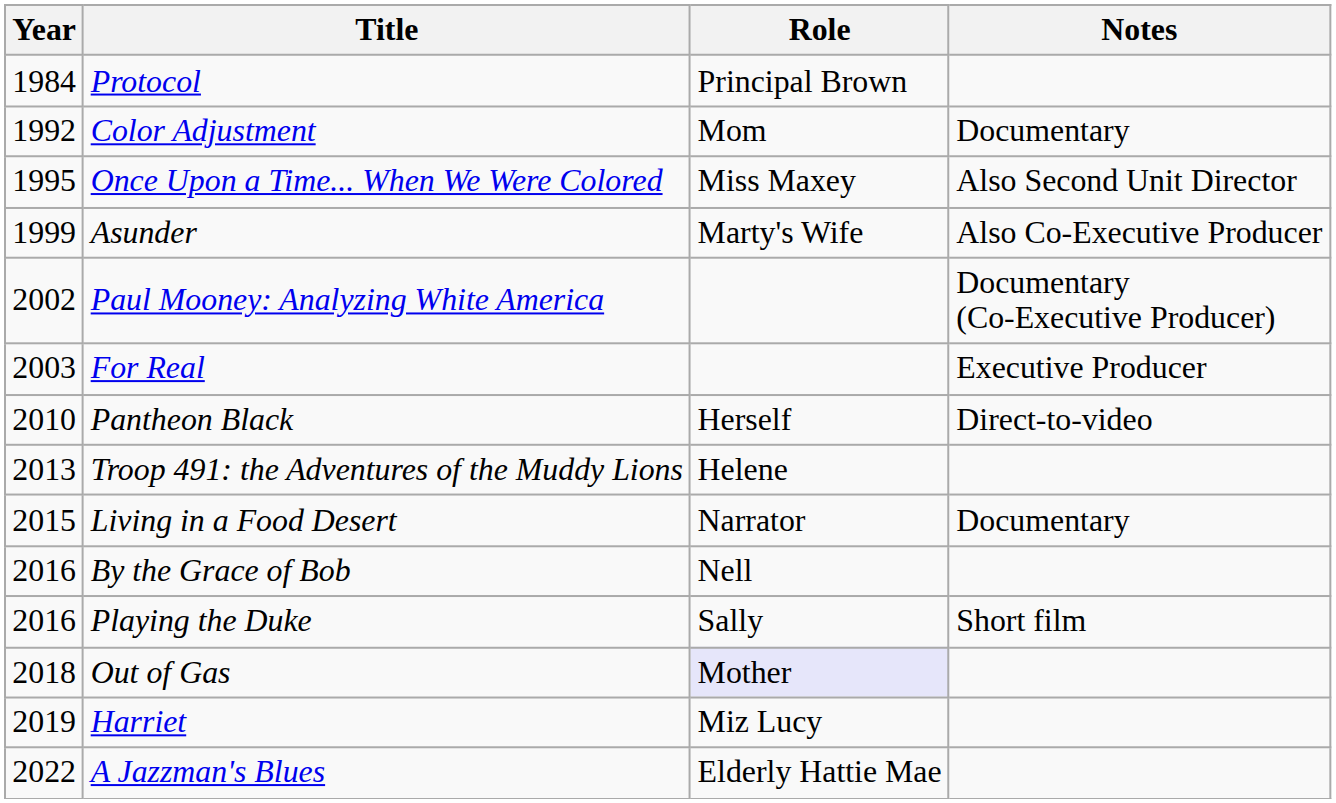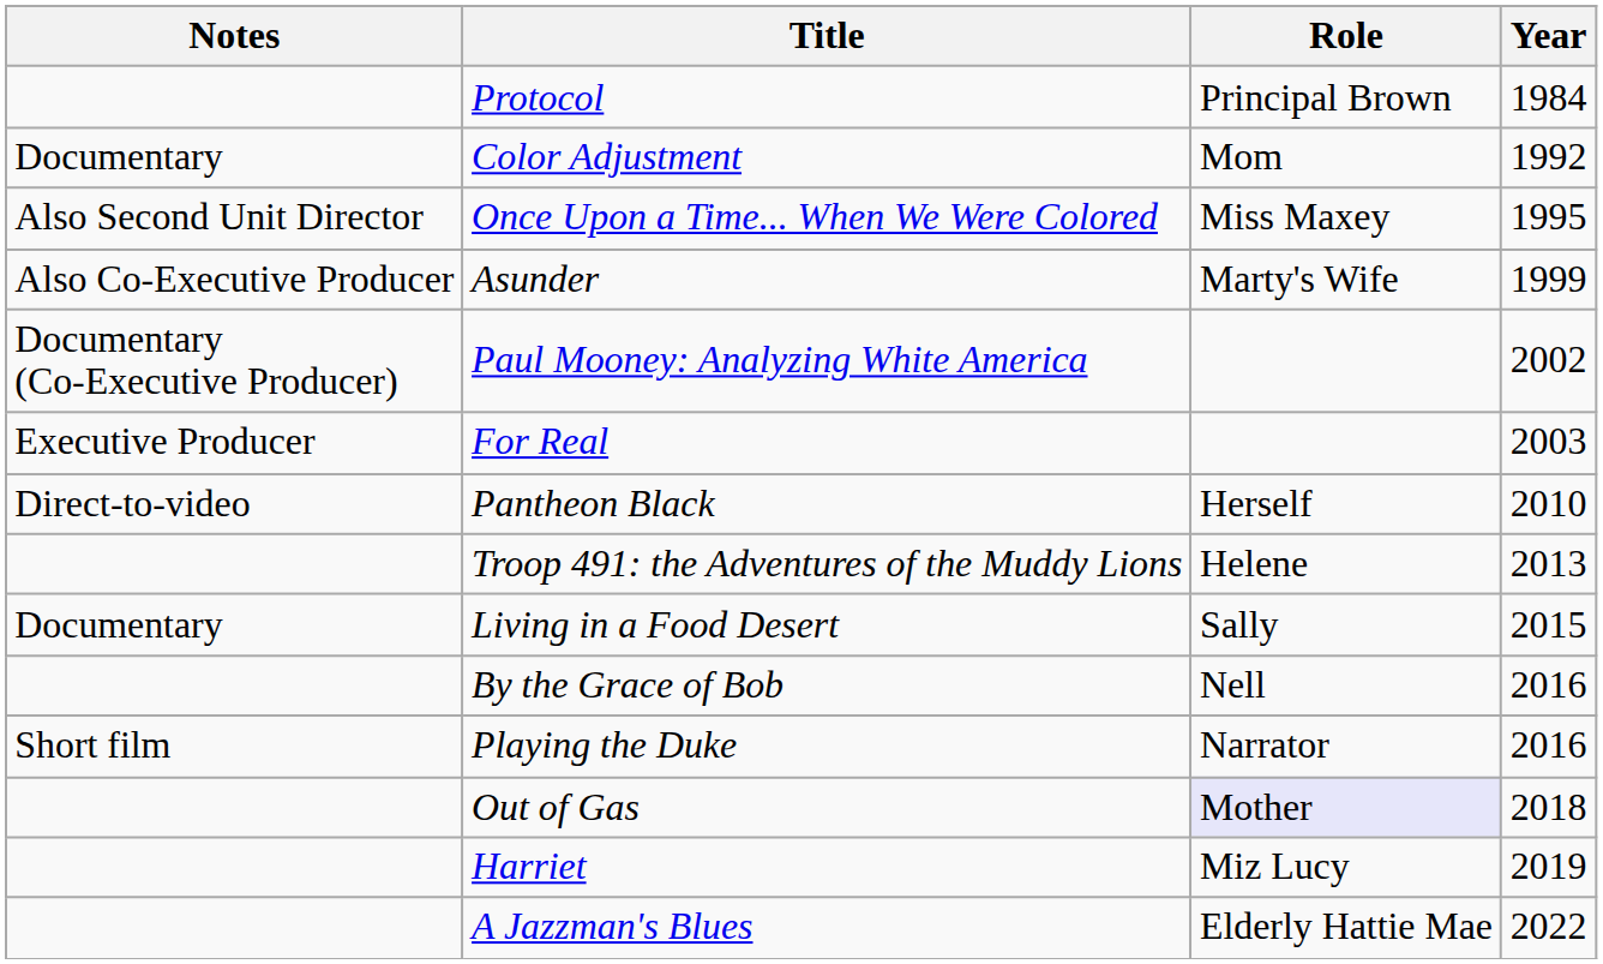columns swapped: Year <-> Notes
Living in a Food Desert | Role: Narrator -> Sally
Playing the Duke | Role: Sally -> Narrator
